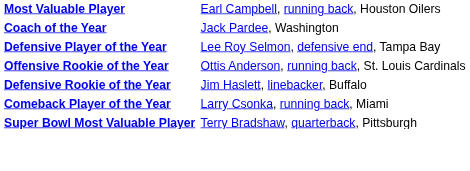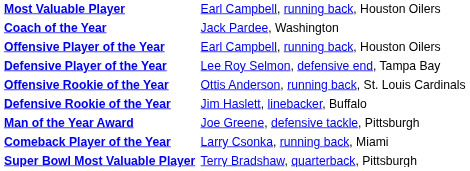+ row: Offensive Player of the Year | Earl Campbell, running back, Houston Oilers
+ row: Man of the Year Award | Joe Greene, defensive tackle, Pittsburgh
